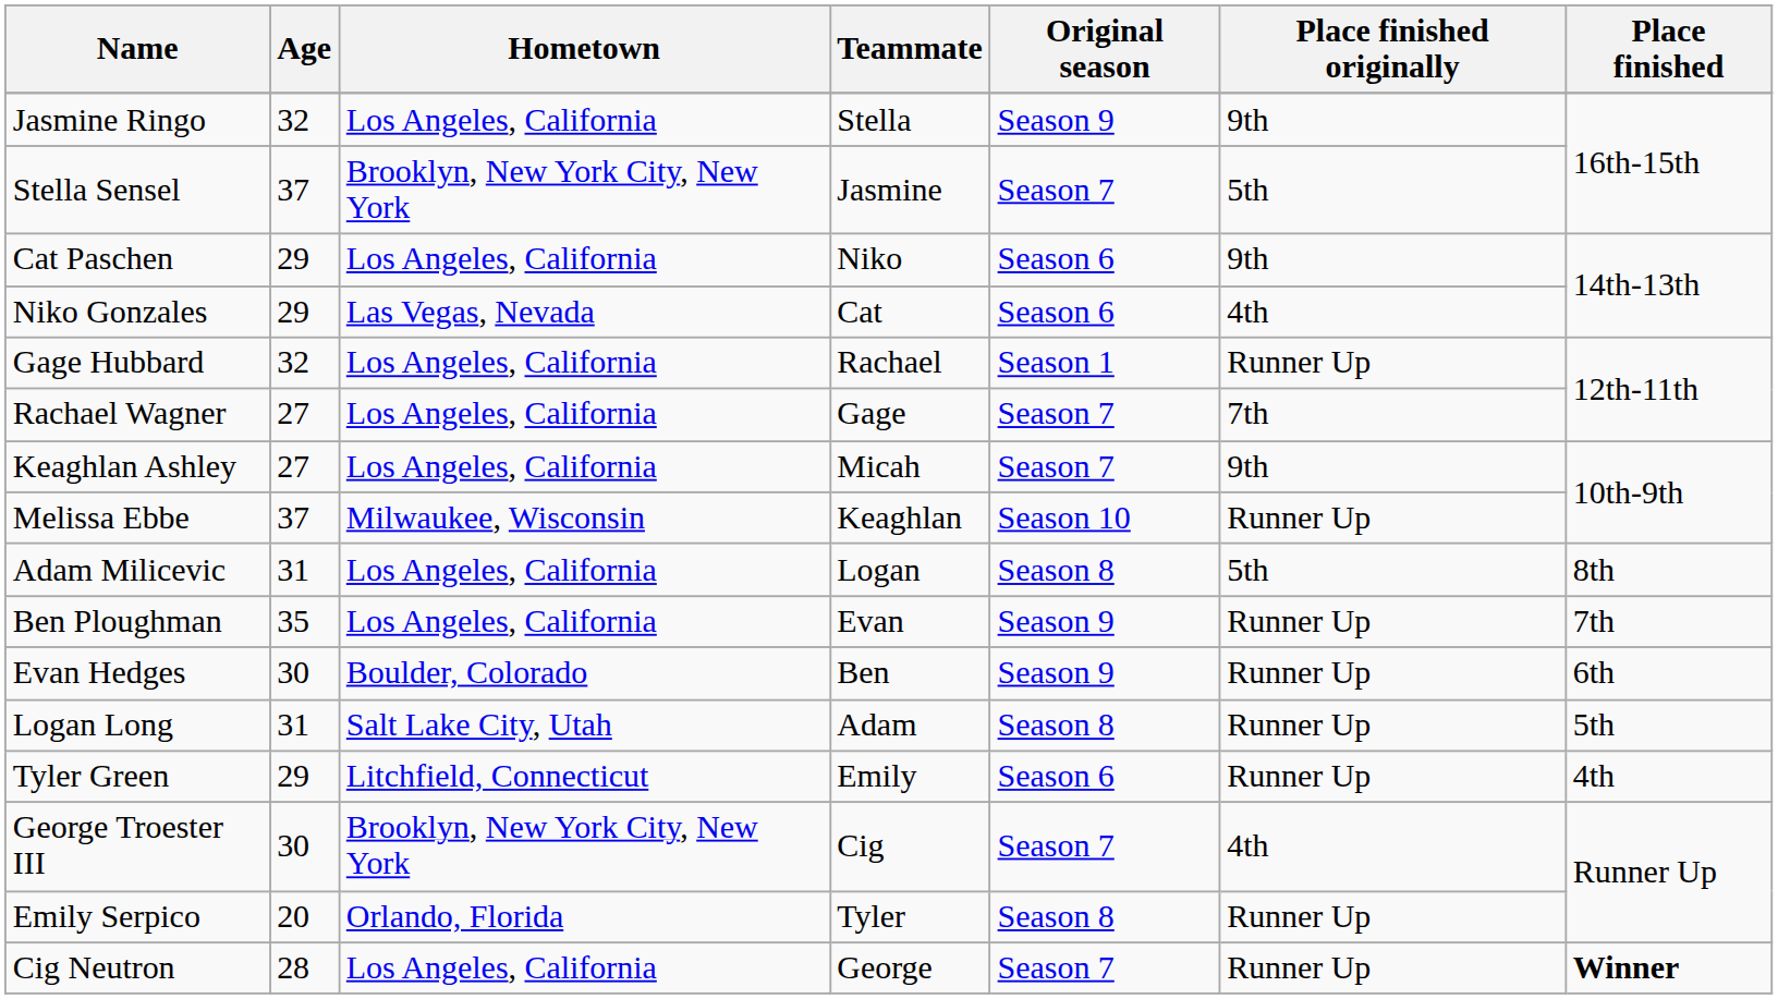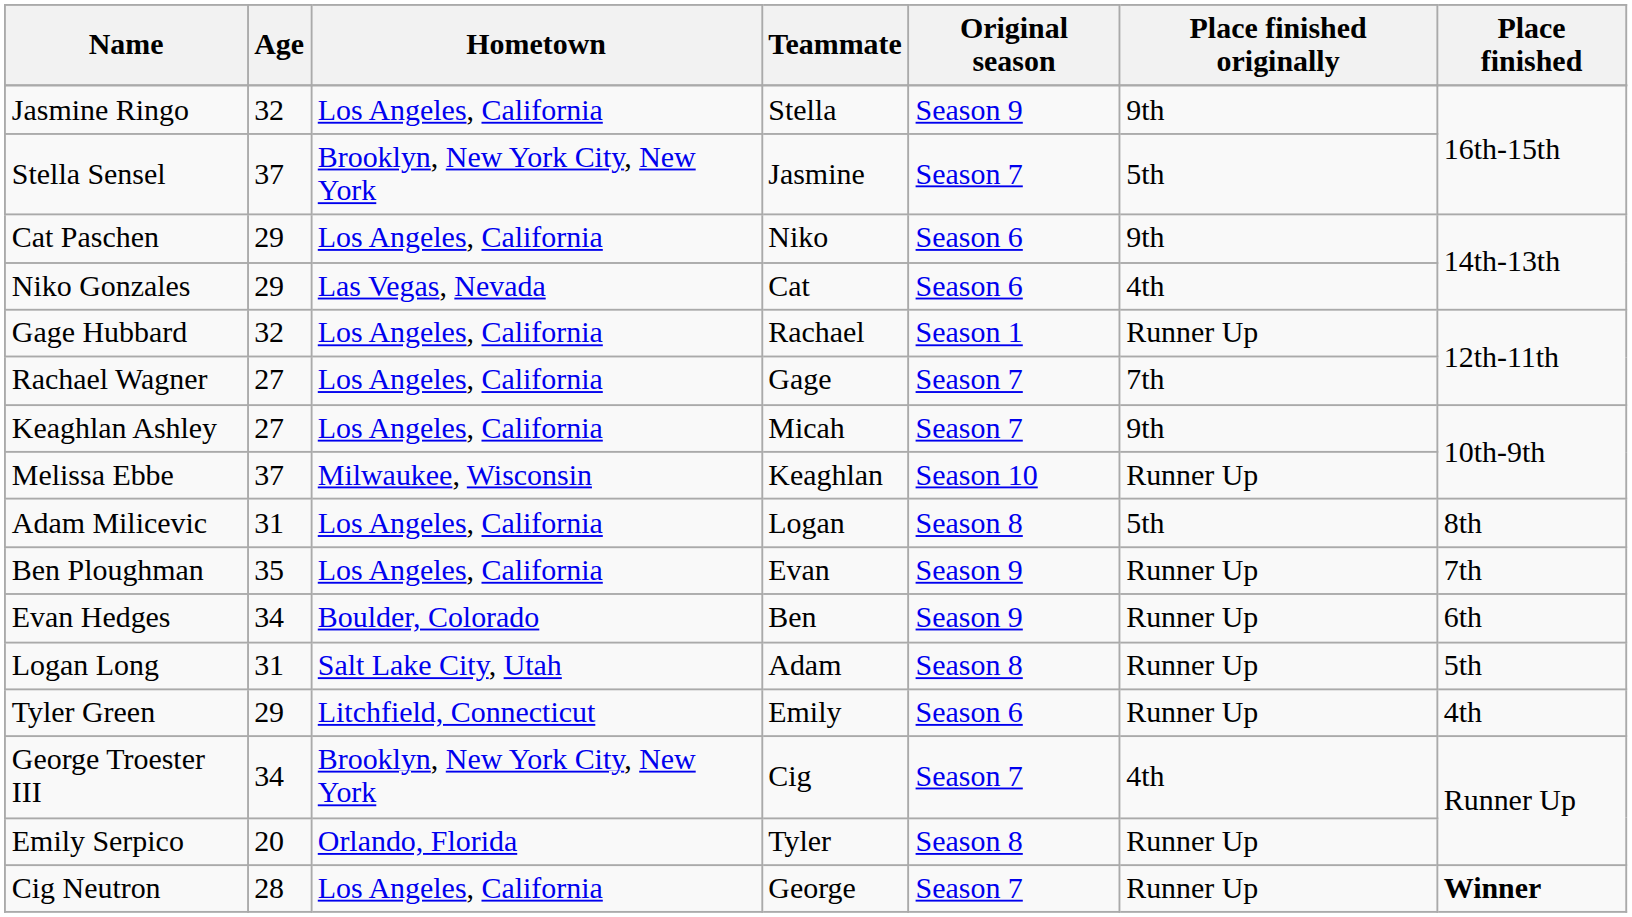Evan Hedges | Age: 30 -> 34
George Troester III | Age: 30 -> 34
